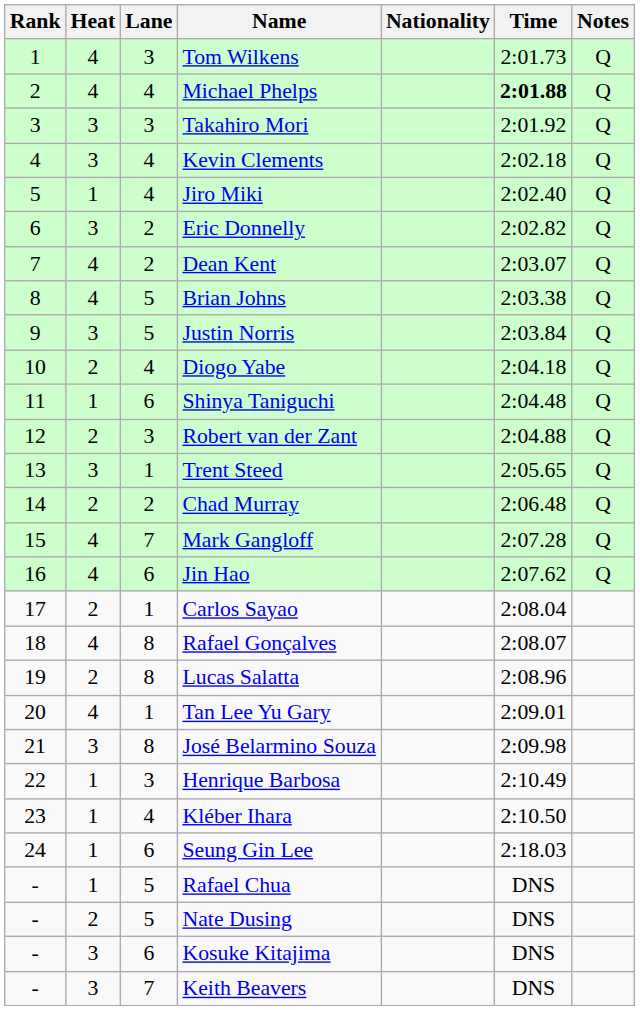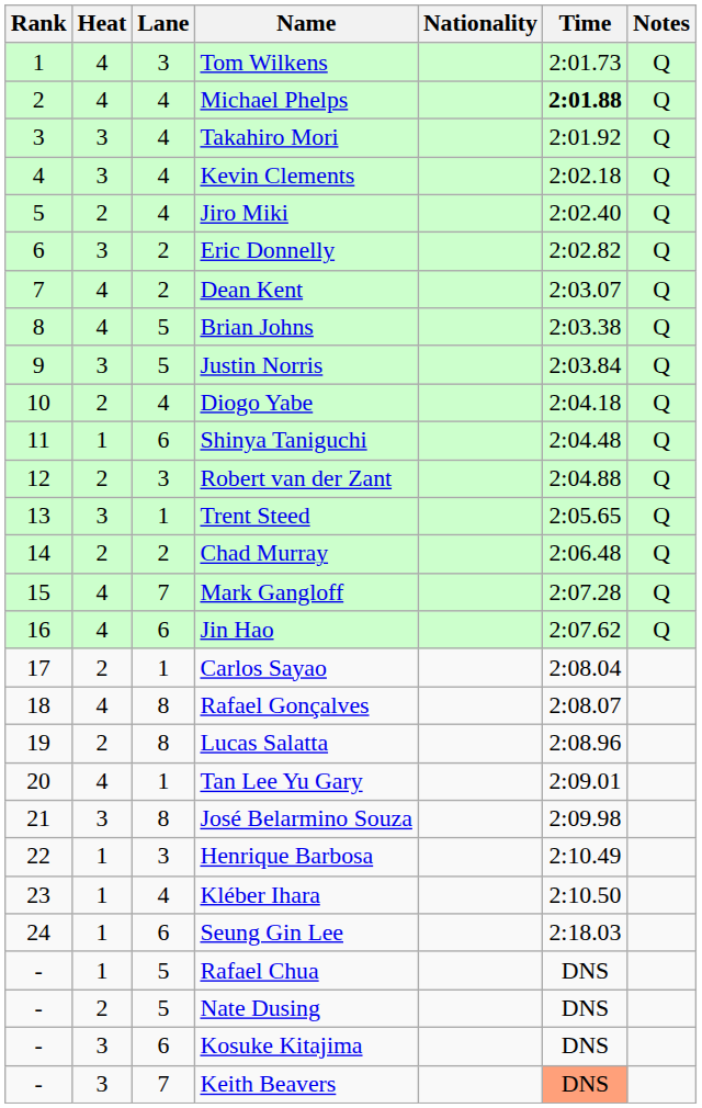Takahiro Mori | Lane: 3 -> 4
Jiro Miki | Heat: 1 -> 2
Keith Beavers | Time: no background -> lightsalmon background
